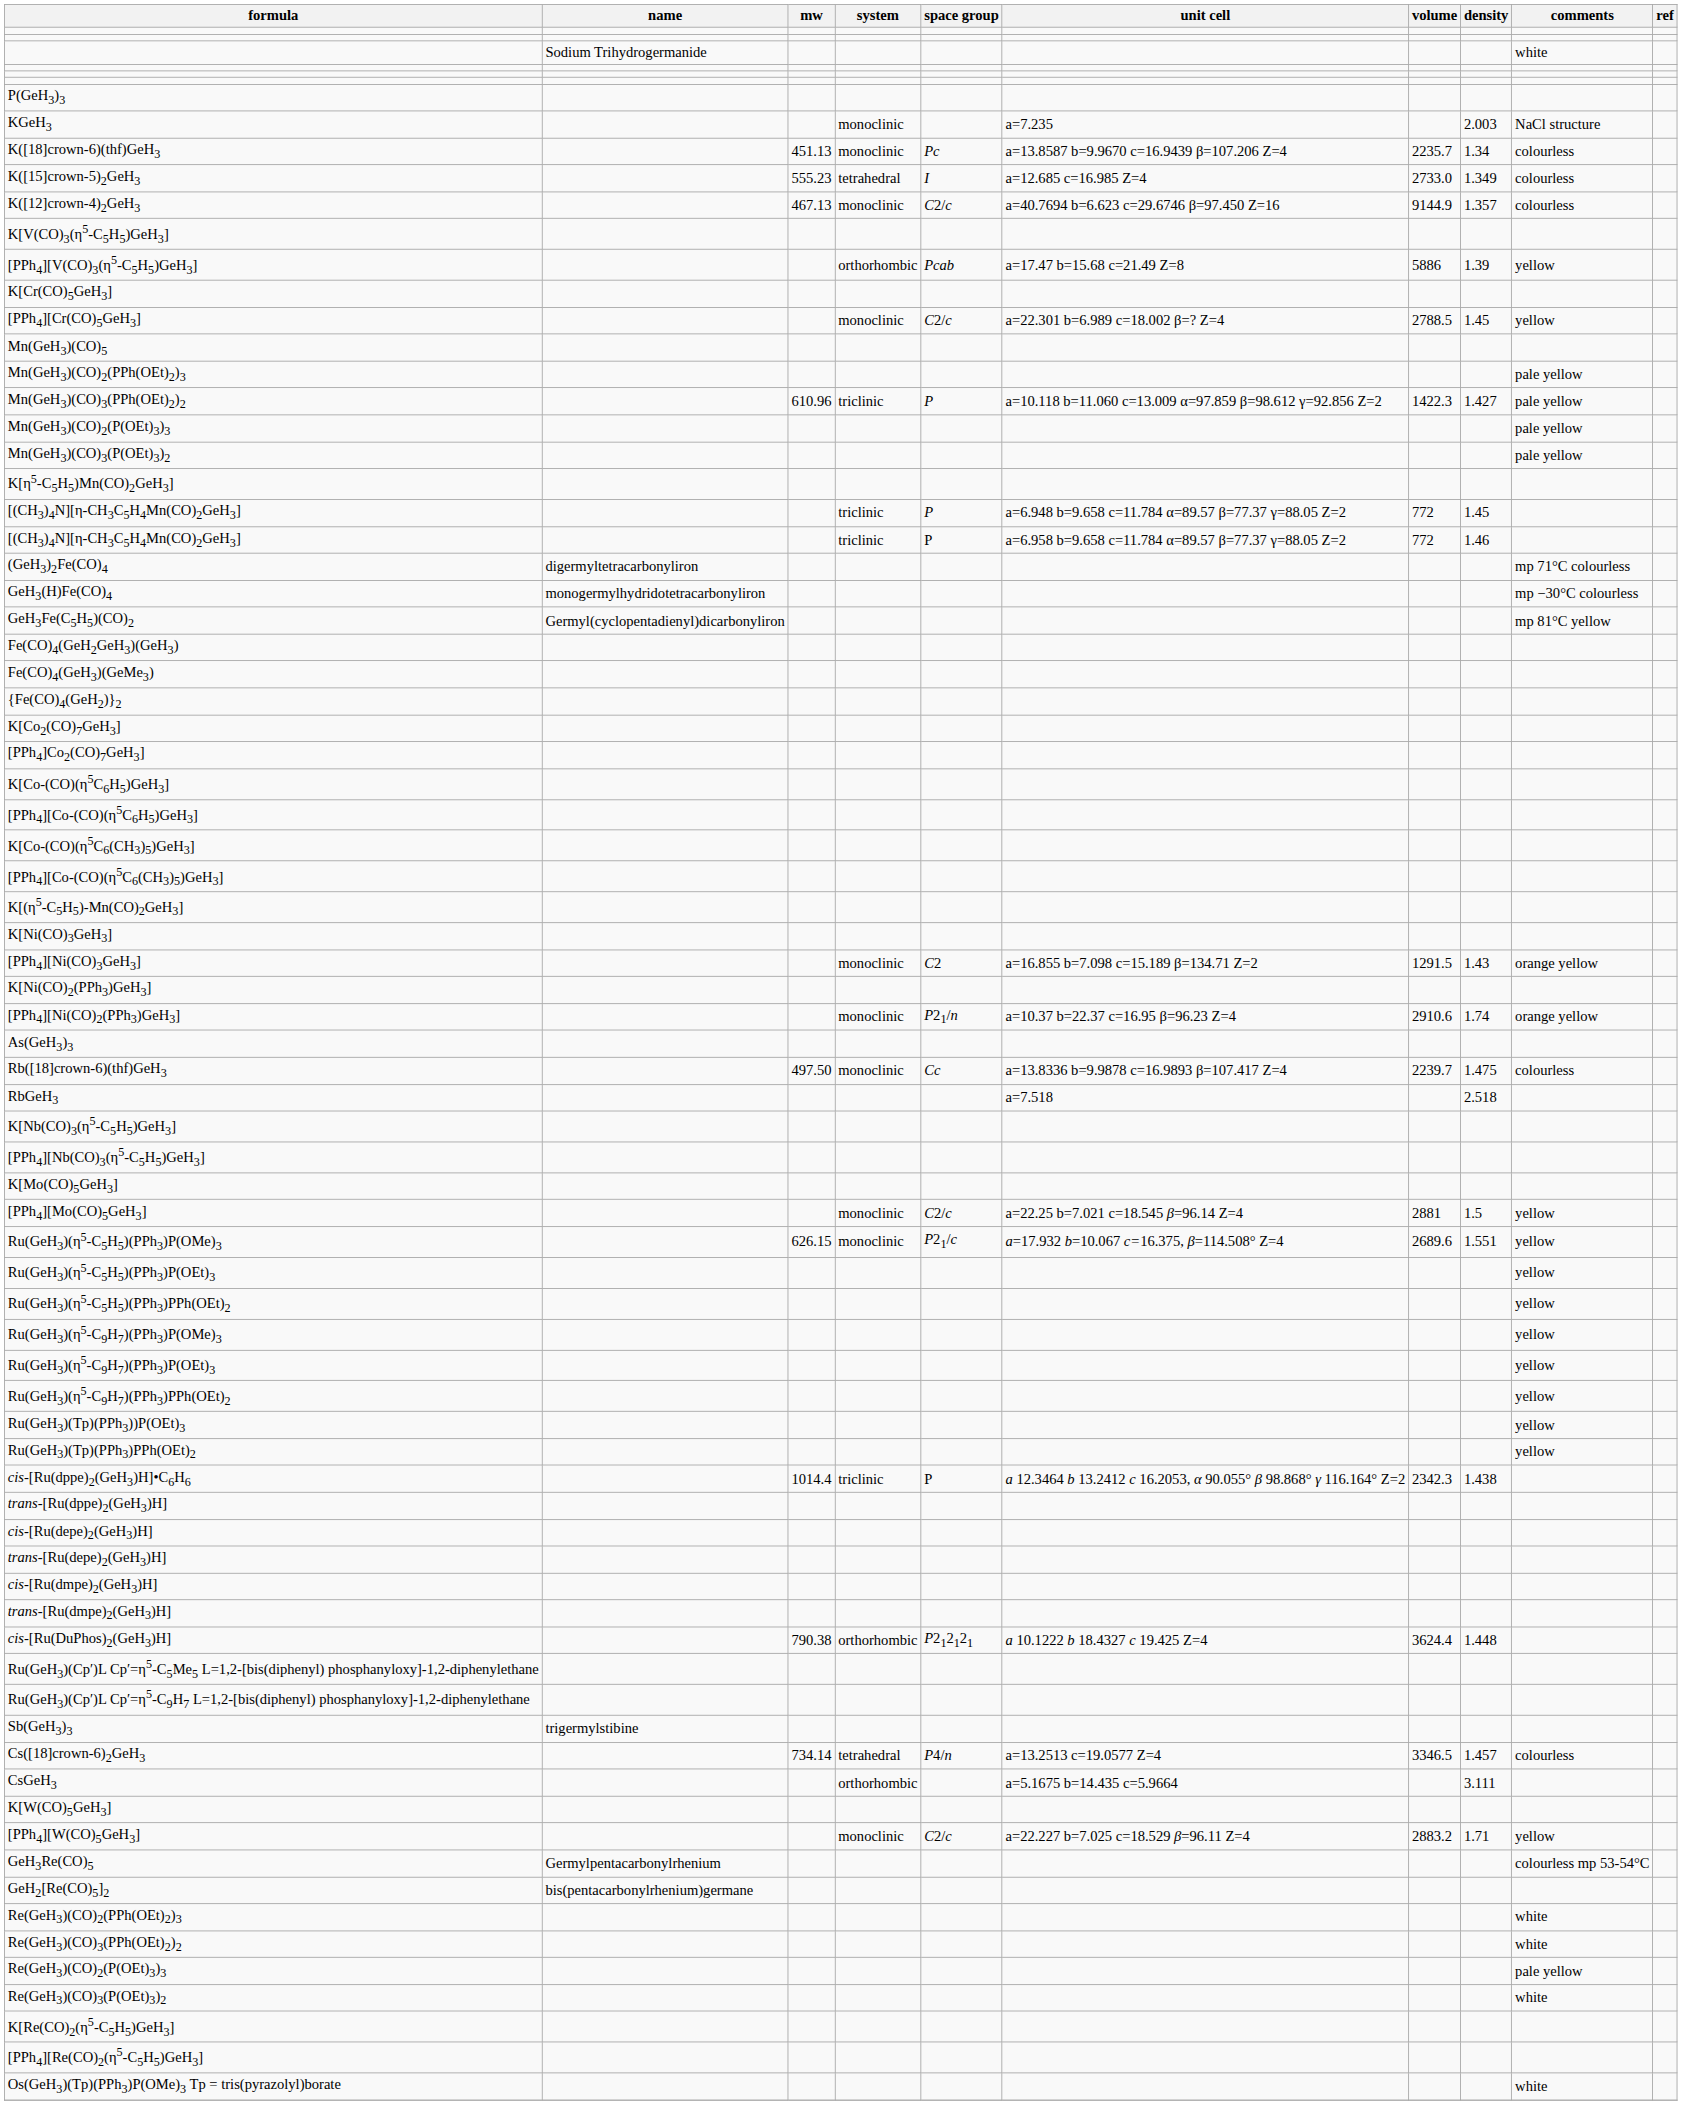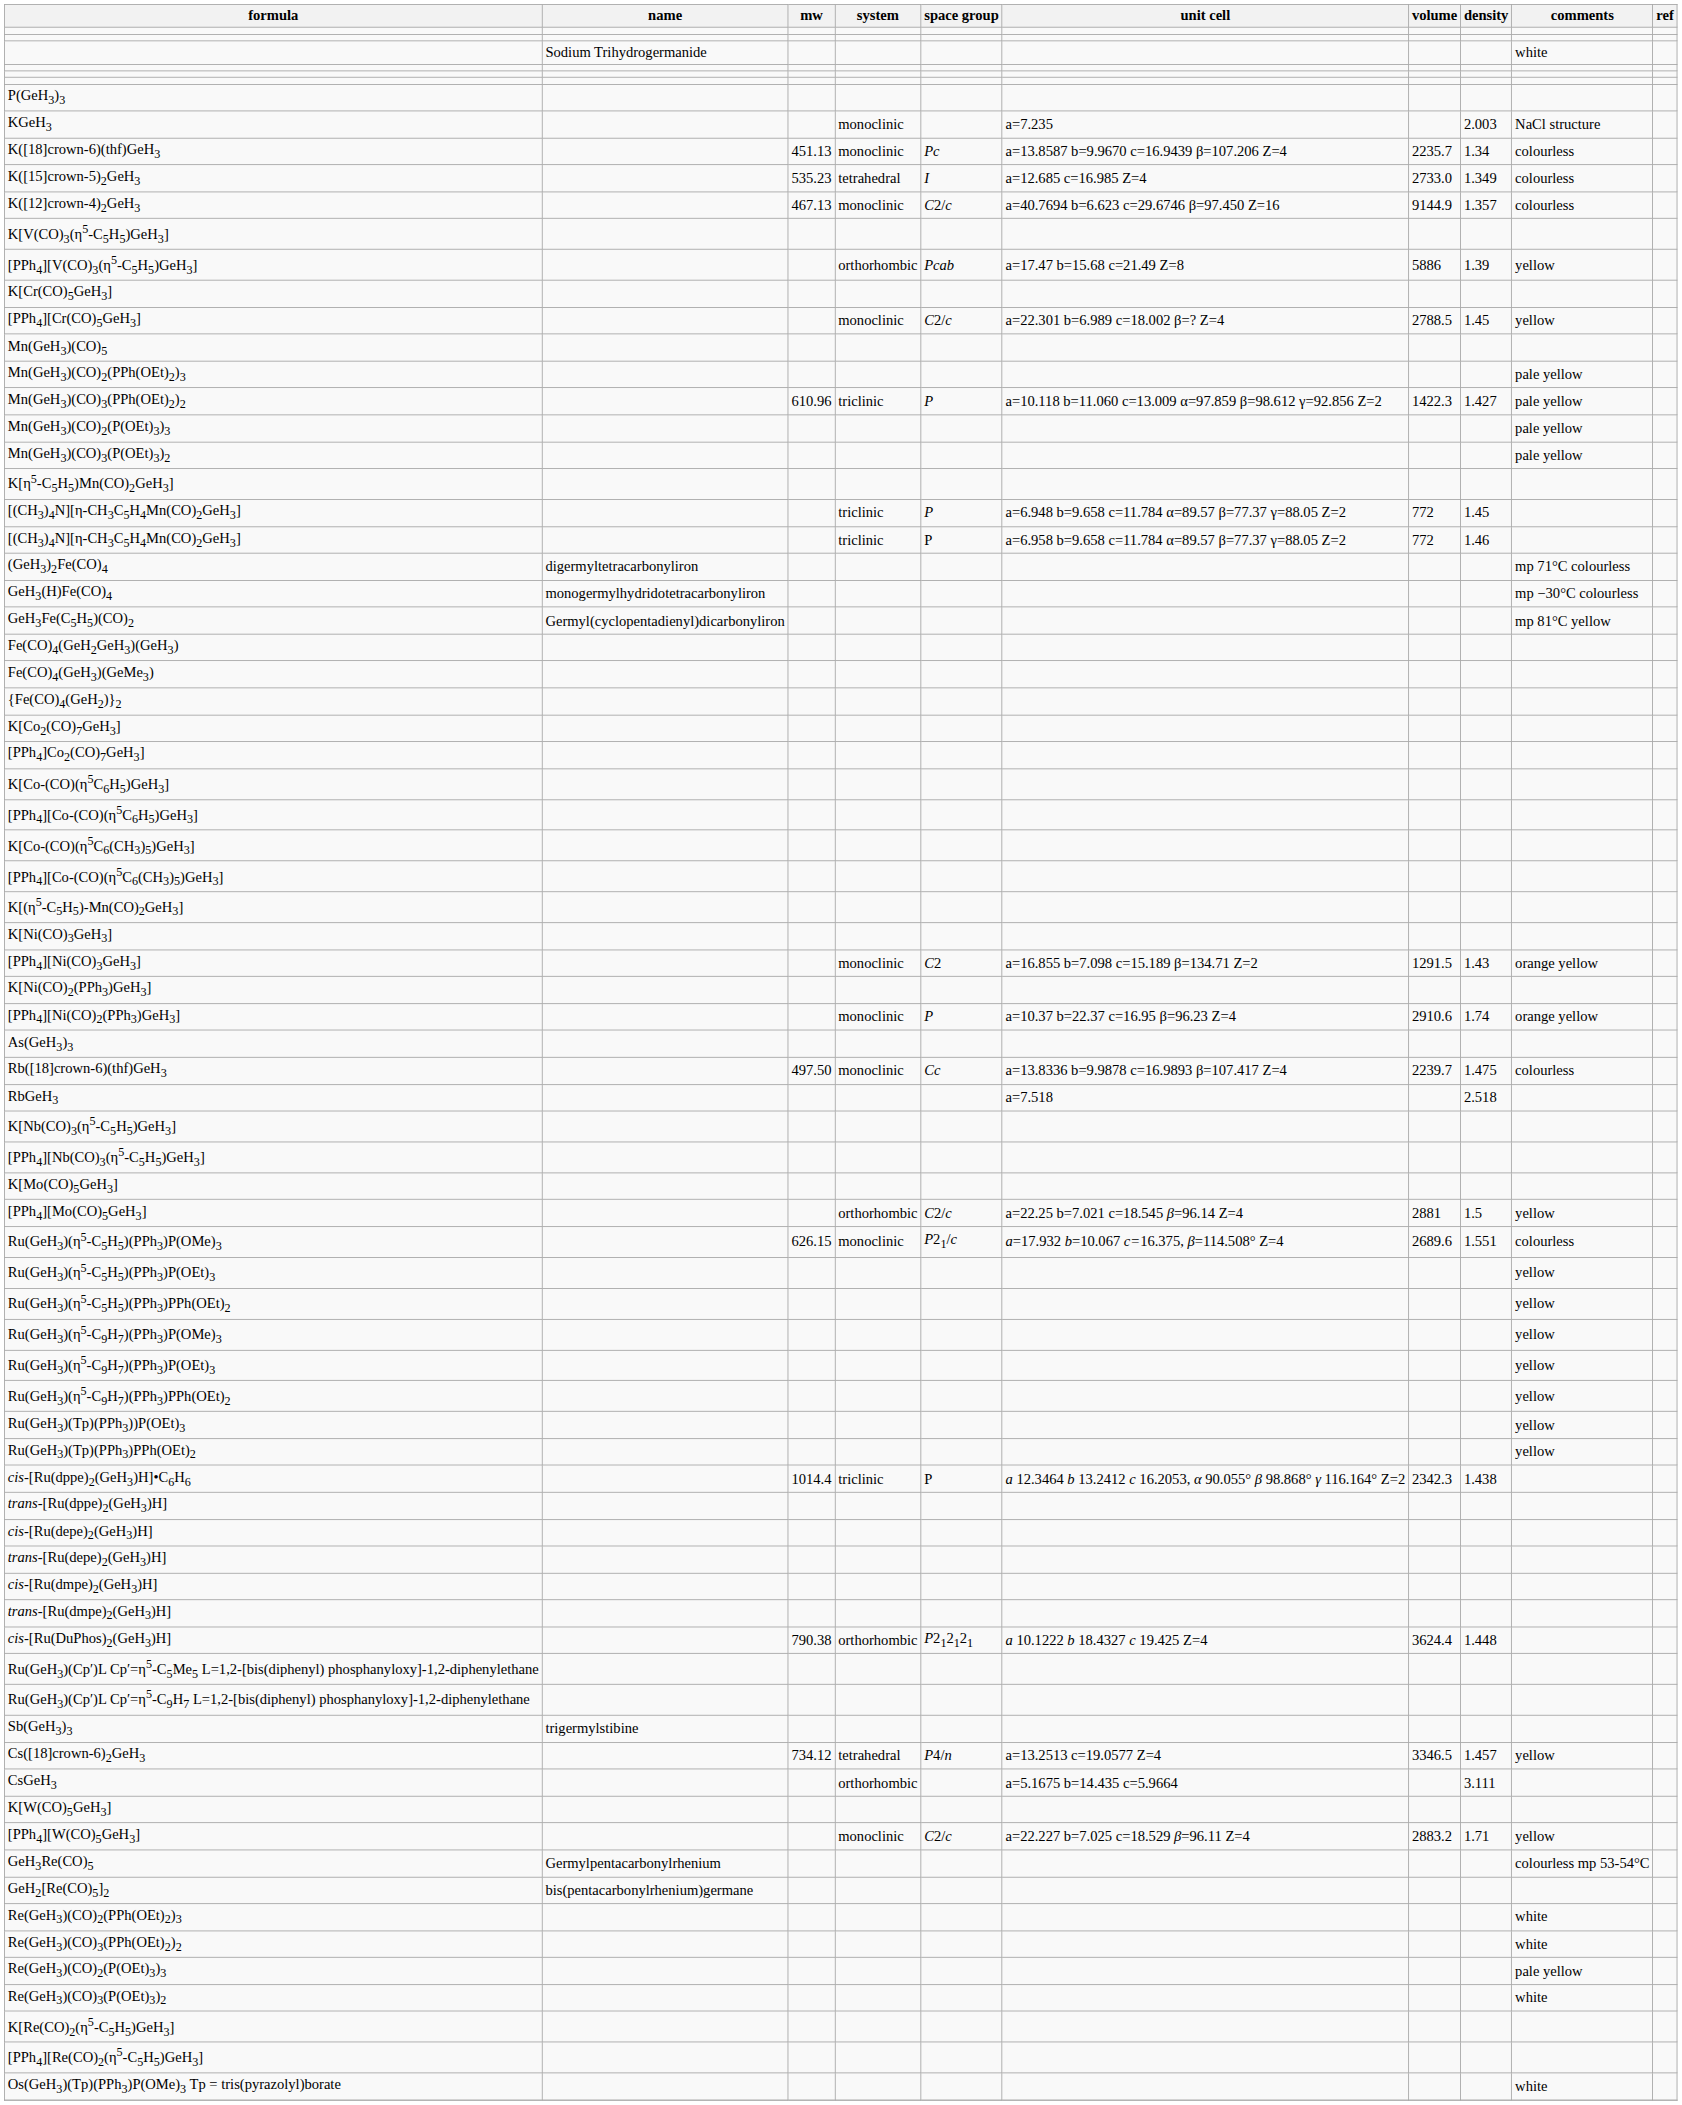K([15]crown-5)2GeH3 | mw: 555.23 -> 535.23
[PPh4][Ni(CO)2(PPh3)GeH3] | space group: P21/n -> P
[PPh4][Mo(CO)5GeH3] | system: monoclinic -> orthorhombic
Ru(GeH3)(η5-C5H5)(PPh3)P(OMe)3 | comments: yellow -> colourless
Cs([18]crown-6)2GeH3 | mw: 734.14 -> 734.12
Cs([18]crown-6)2GeH3 | comments: colourless -> yellow
